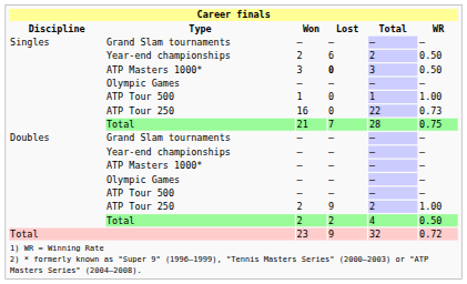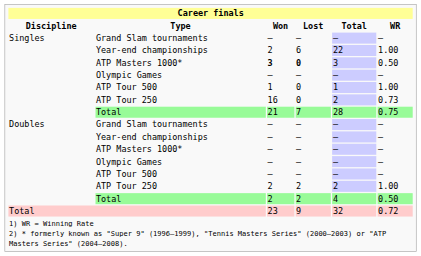Singles / Year-end championships | Total: 2 -> 22
Singles / Year-end championships | WR: 0.50 -> 1.00
Singles / ATP Masters 1000* | Won: normal -> bold
Singles / ATP Tour 250 | Total: 22 -> 2
Doubles / ATP Tour 250 | Lost: 9 -> 2
